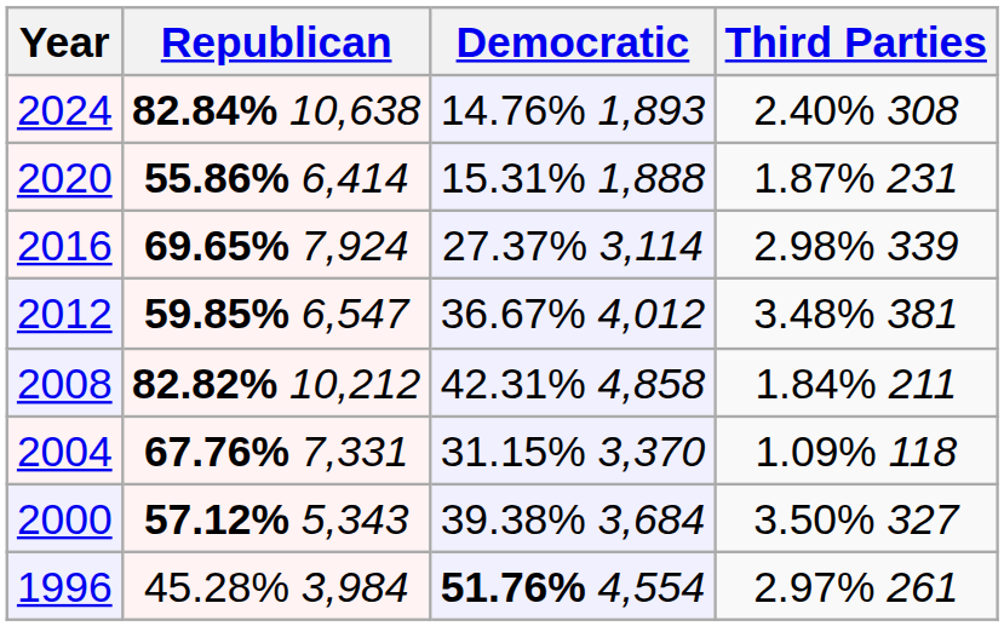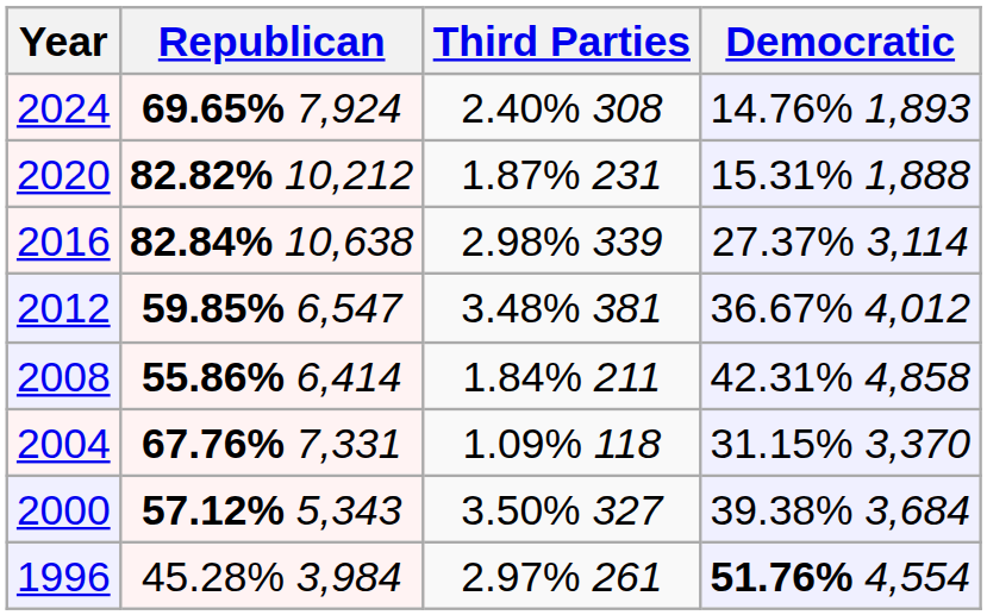columns swapped: Democratic <-> Third Parties
2024 | Republican: 82.84% 10,638 -> 69.65% 7,924
2020 | Republican: 55.86% 6,414 -> 82.82% 10,212
2016 | Republican: 69.65% 7,924 -> 82.84% 10,638
2008 | Republican: 82.82% 10,212 -> 55.86% 6,414
